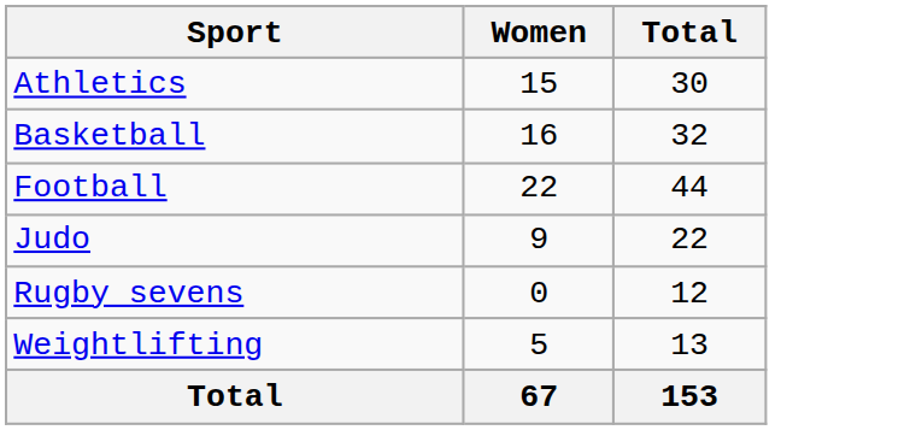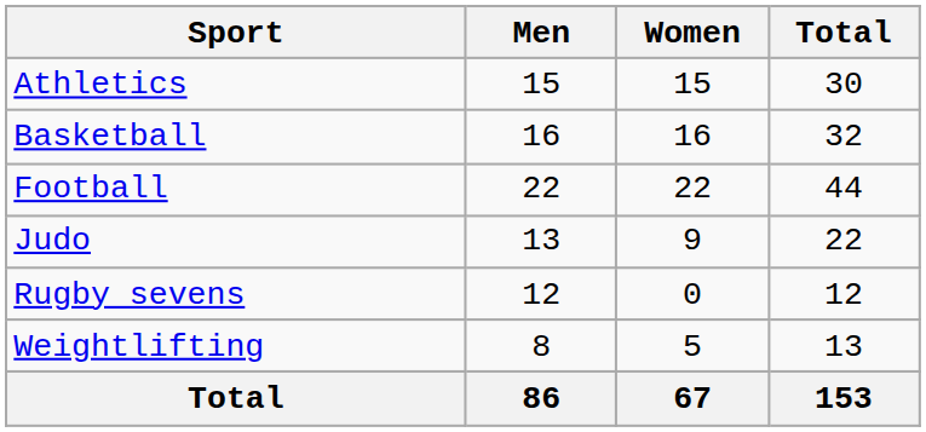+ column: Men | 15 | 16 | 22 | 13 | 12 | 8 | 86
